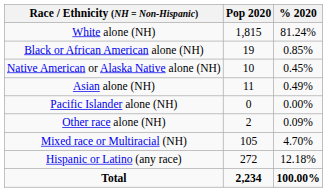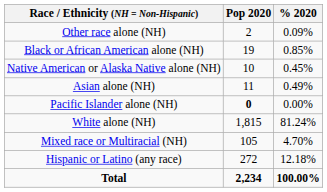rows swapped: White alone (NH) <-> Other race alone (NH)
Pacific Islander alone (NH) | Pop 2020: normal -> bold
